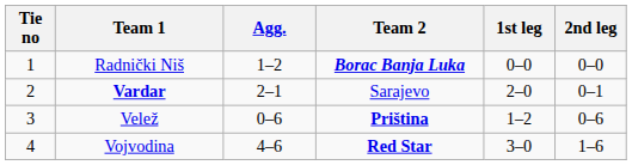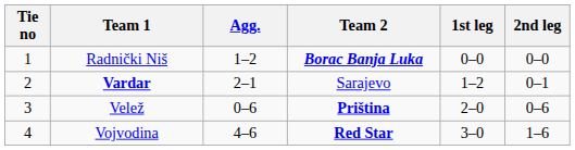Vardar | 1st leg: 2–0 -> 1–2
Velež | 1st leg: 1–2 -> 2–0
